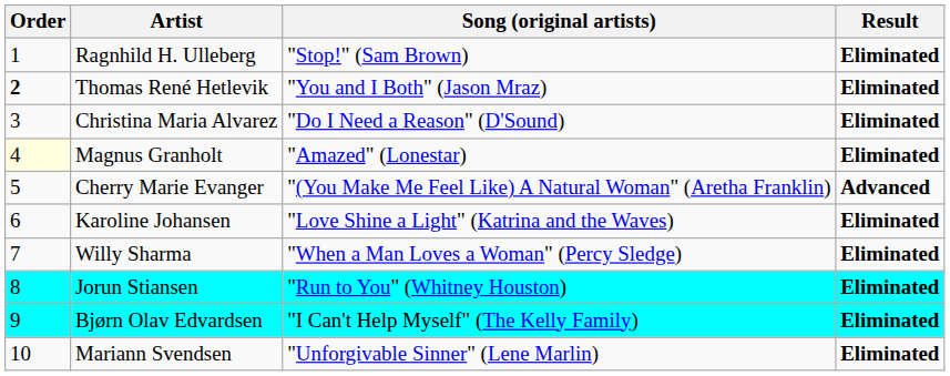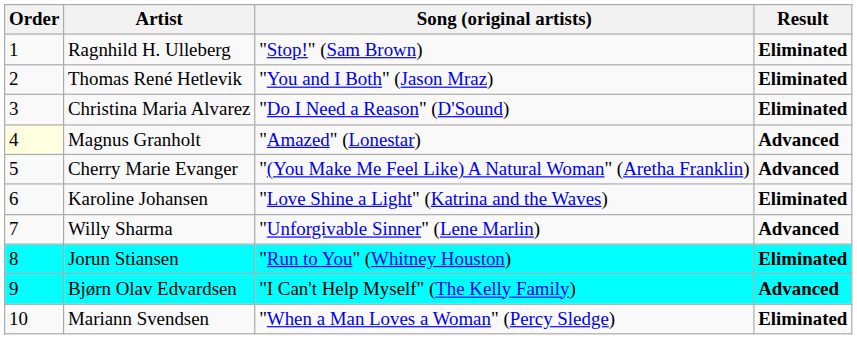Thomas René Hetlevik | Order: bold -> normal
Magnus Granholt | Result: Eliminated -> Advanced
Willy Sharma | Song (original artists): "When a Man Loves a Woman" (Percy Sledge) -> "Unforgivable Sinner" (Lene Marlin)
Willy Sharma | Result: Eliminated -> Advanced
Bjørn Olav Edvardsen | Result: Eliminated -> Advanced
Mariann Svendsen | Song (original artists): "Unforgivable Sinner" (Lene Marlin) -> "When a Man Loves a Woman" (Percy Sledge)
